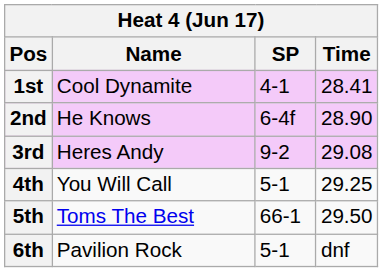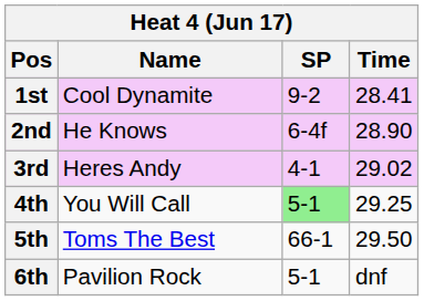1st | SP: 4-1 -> 9-2
3rd | SP: 9-2 -> 4-1
3rd | Time: 29.08 -> 29.02
4th | SP: no background -> lightgreen background
